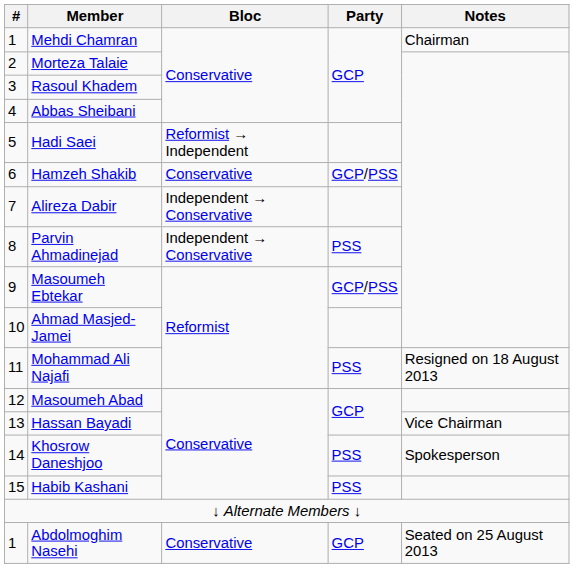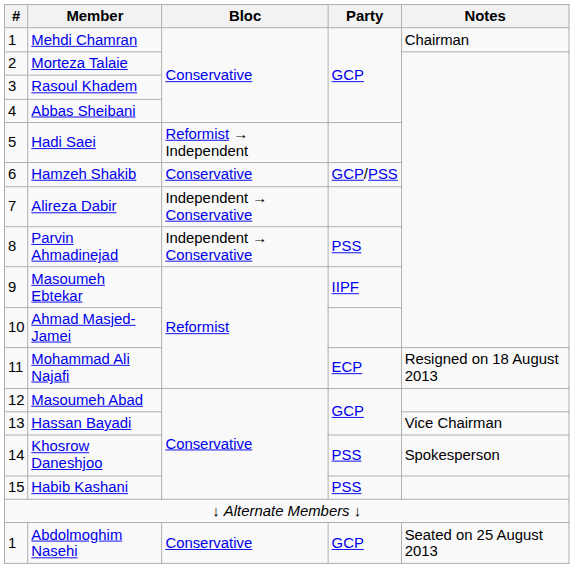Masoumeh Ebtekar | Party: GCP/PSS -> IIPF
Mohammad Ali Najafi | Party: PSS -> ECP
